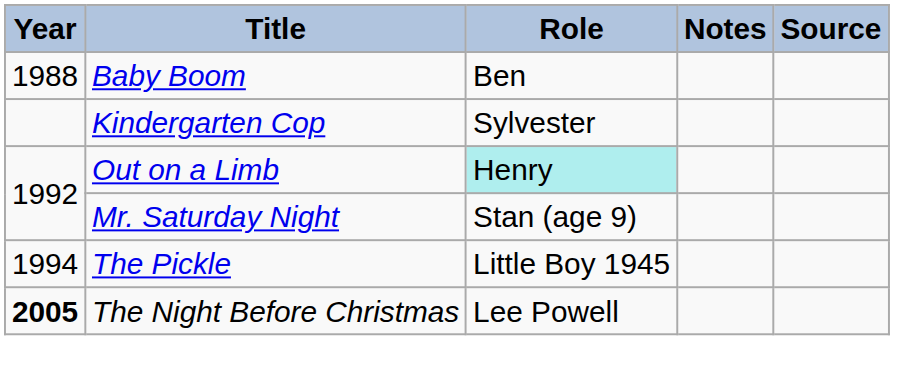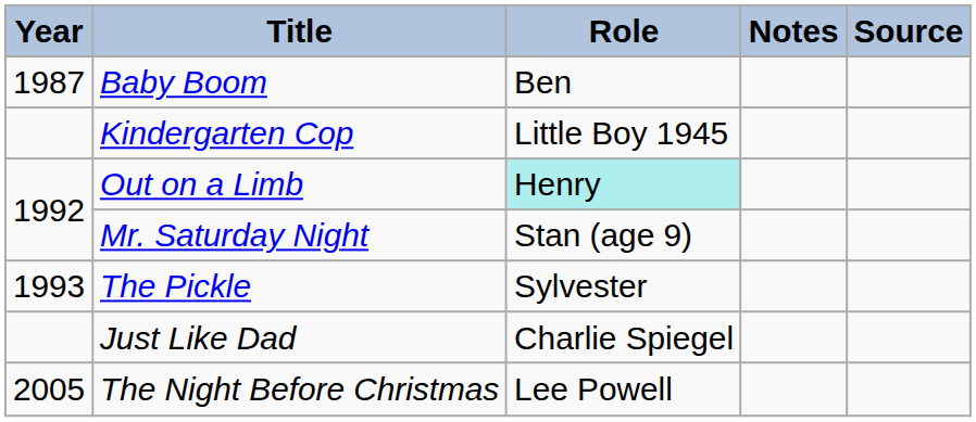Baby Boom | Year: 1988 -> 1987
Kindergarten Cop | Role: Sylvester -> Little Boy 1945
The Pickle | Year: 1994 -> 1993
The Pickle | Role: Little Boy 1945 -> Sylvester
+ row: Just Like Dad | Charlie Spiegel
The Night Before Christmas | Year: bold -> normal
